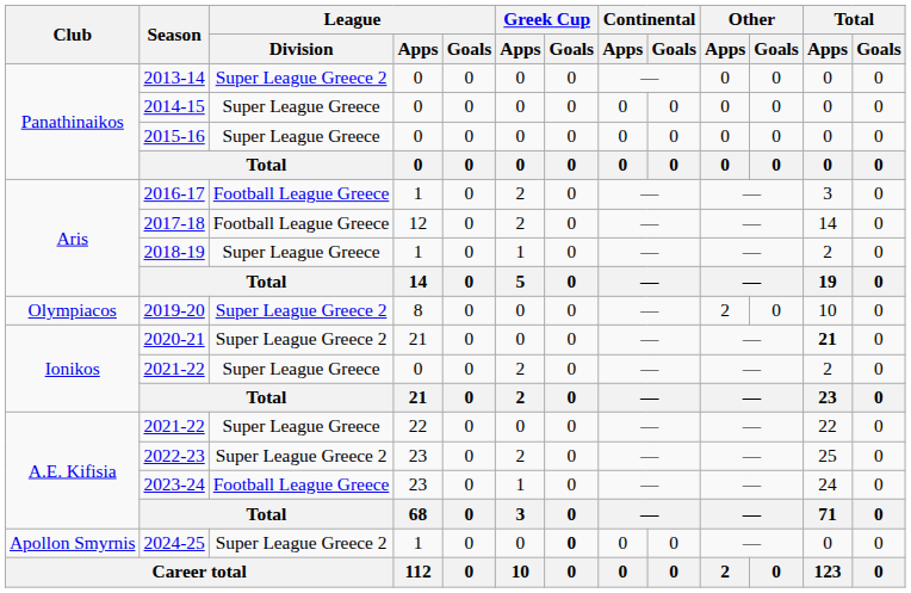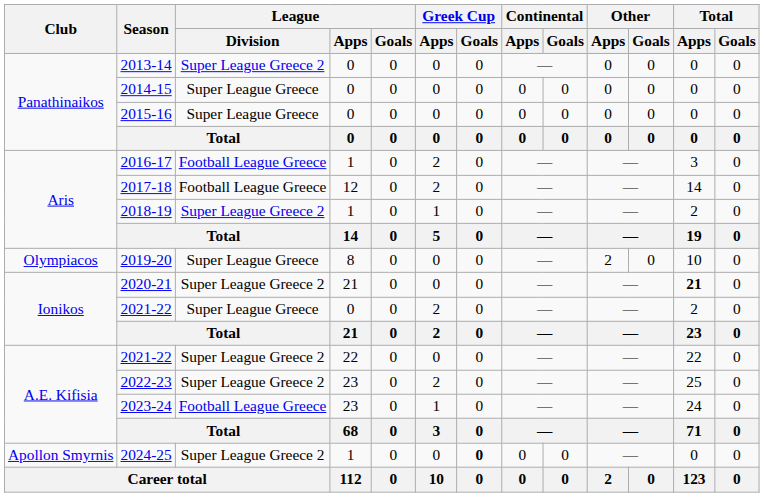2018-19 | League / Division: Super League Greece -> Super League Greece 2
2019-20 | League / Division: Super League Greece 2 -> Super League Greece
2021-22 / 22 | League / Division: Super League Greece -> Super League Greece 2
